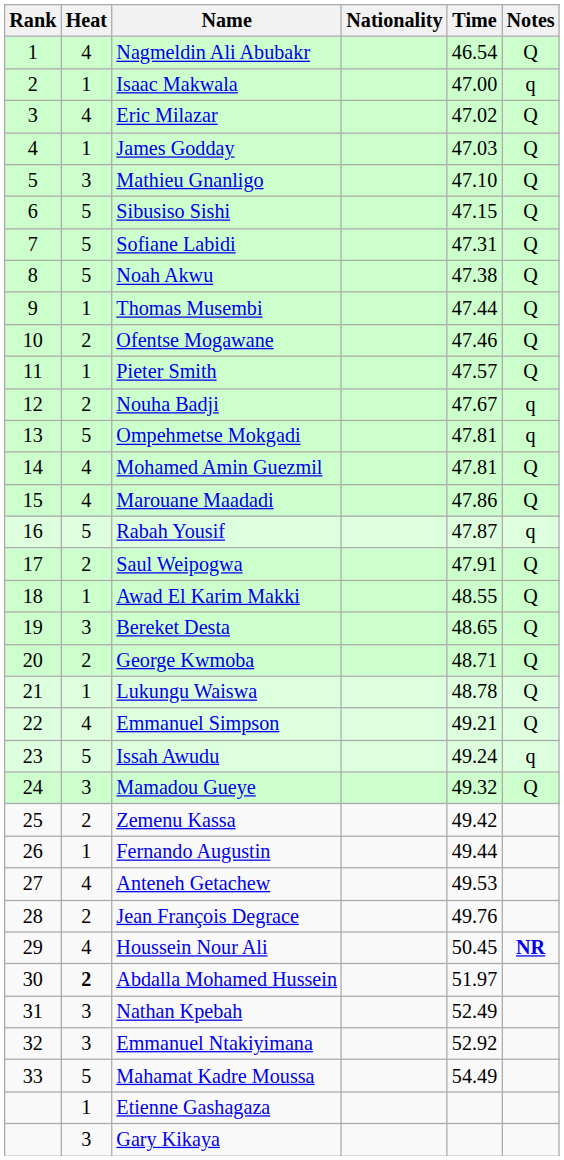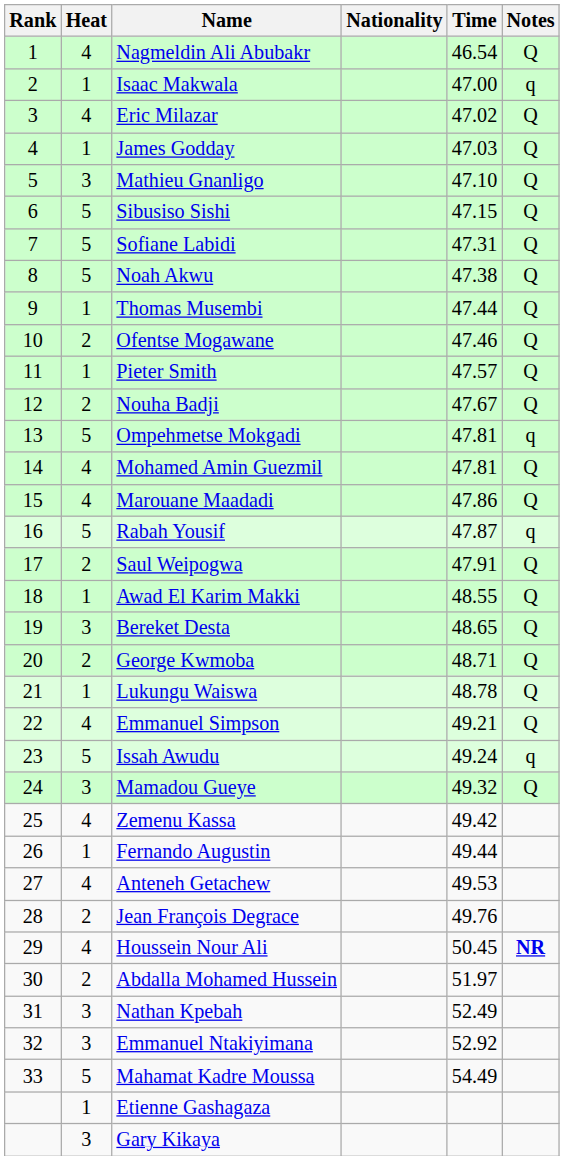Nouha Badji | Notes: q -> Q
Zemenu Kassa | Heat: 2 -> 4
Abdalla Mohamed Hussein | Heat: bold -> normal
